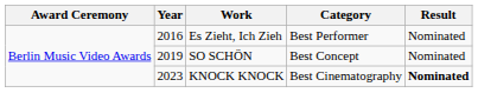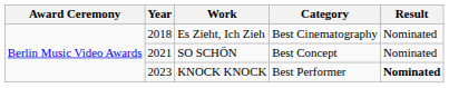Es Zieht, Ich Zieh | Year: 2016 -> 2018
Es Zieht, Ich Zieh | Category: Best Performer -> Best Cinematography
SO SCHÖN | Year: 2019 -> 2021
KNOCK KNOCK | Category: Best Cinematography -> Best Performer
